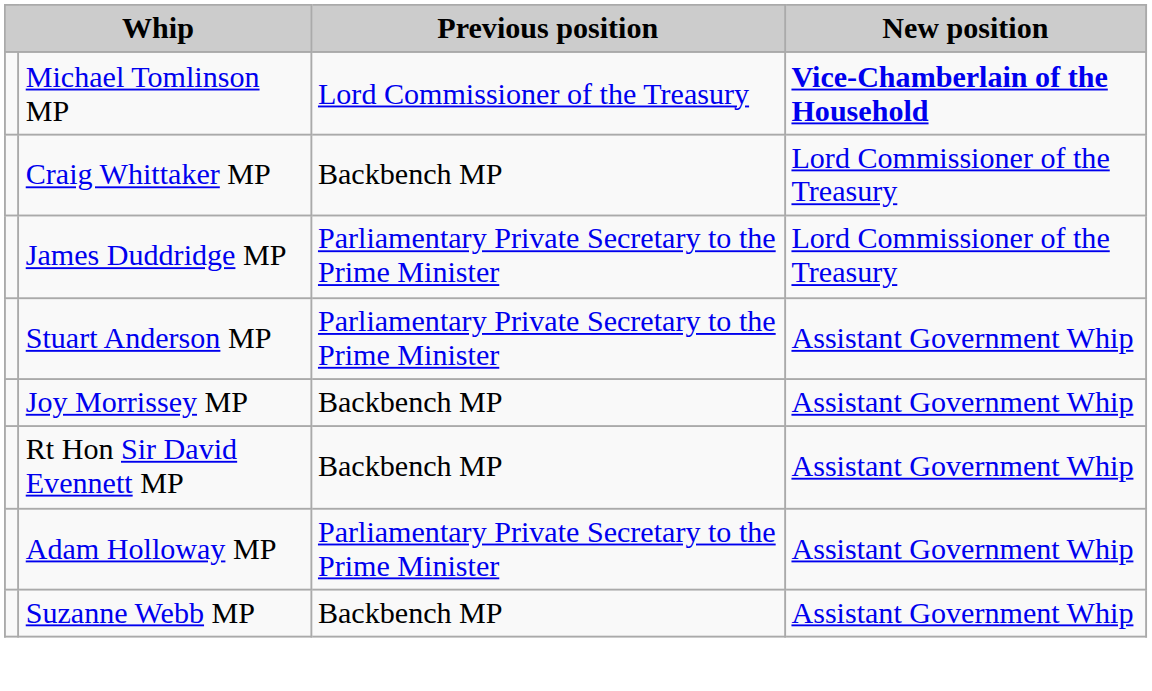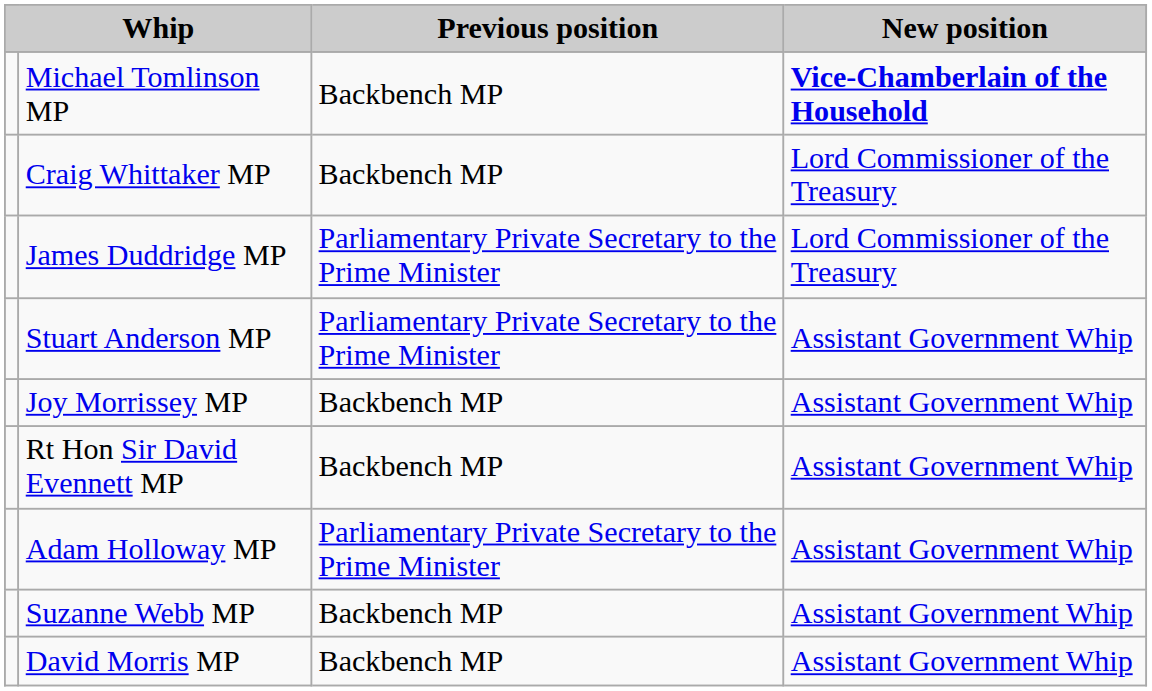Michael Tomlinson MP | Previous position: Lord Commissioner of the Treasury -> Backbench MP
+ row: David Morris MP | Backbench MP | Assistant Government Whip
